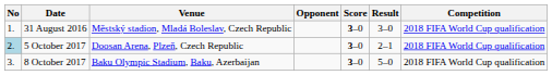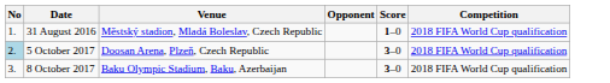- column: Result | 3–0 | 2–1 | 5–0
31 August 2016 | Score: 3–0 -> 1–0
